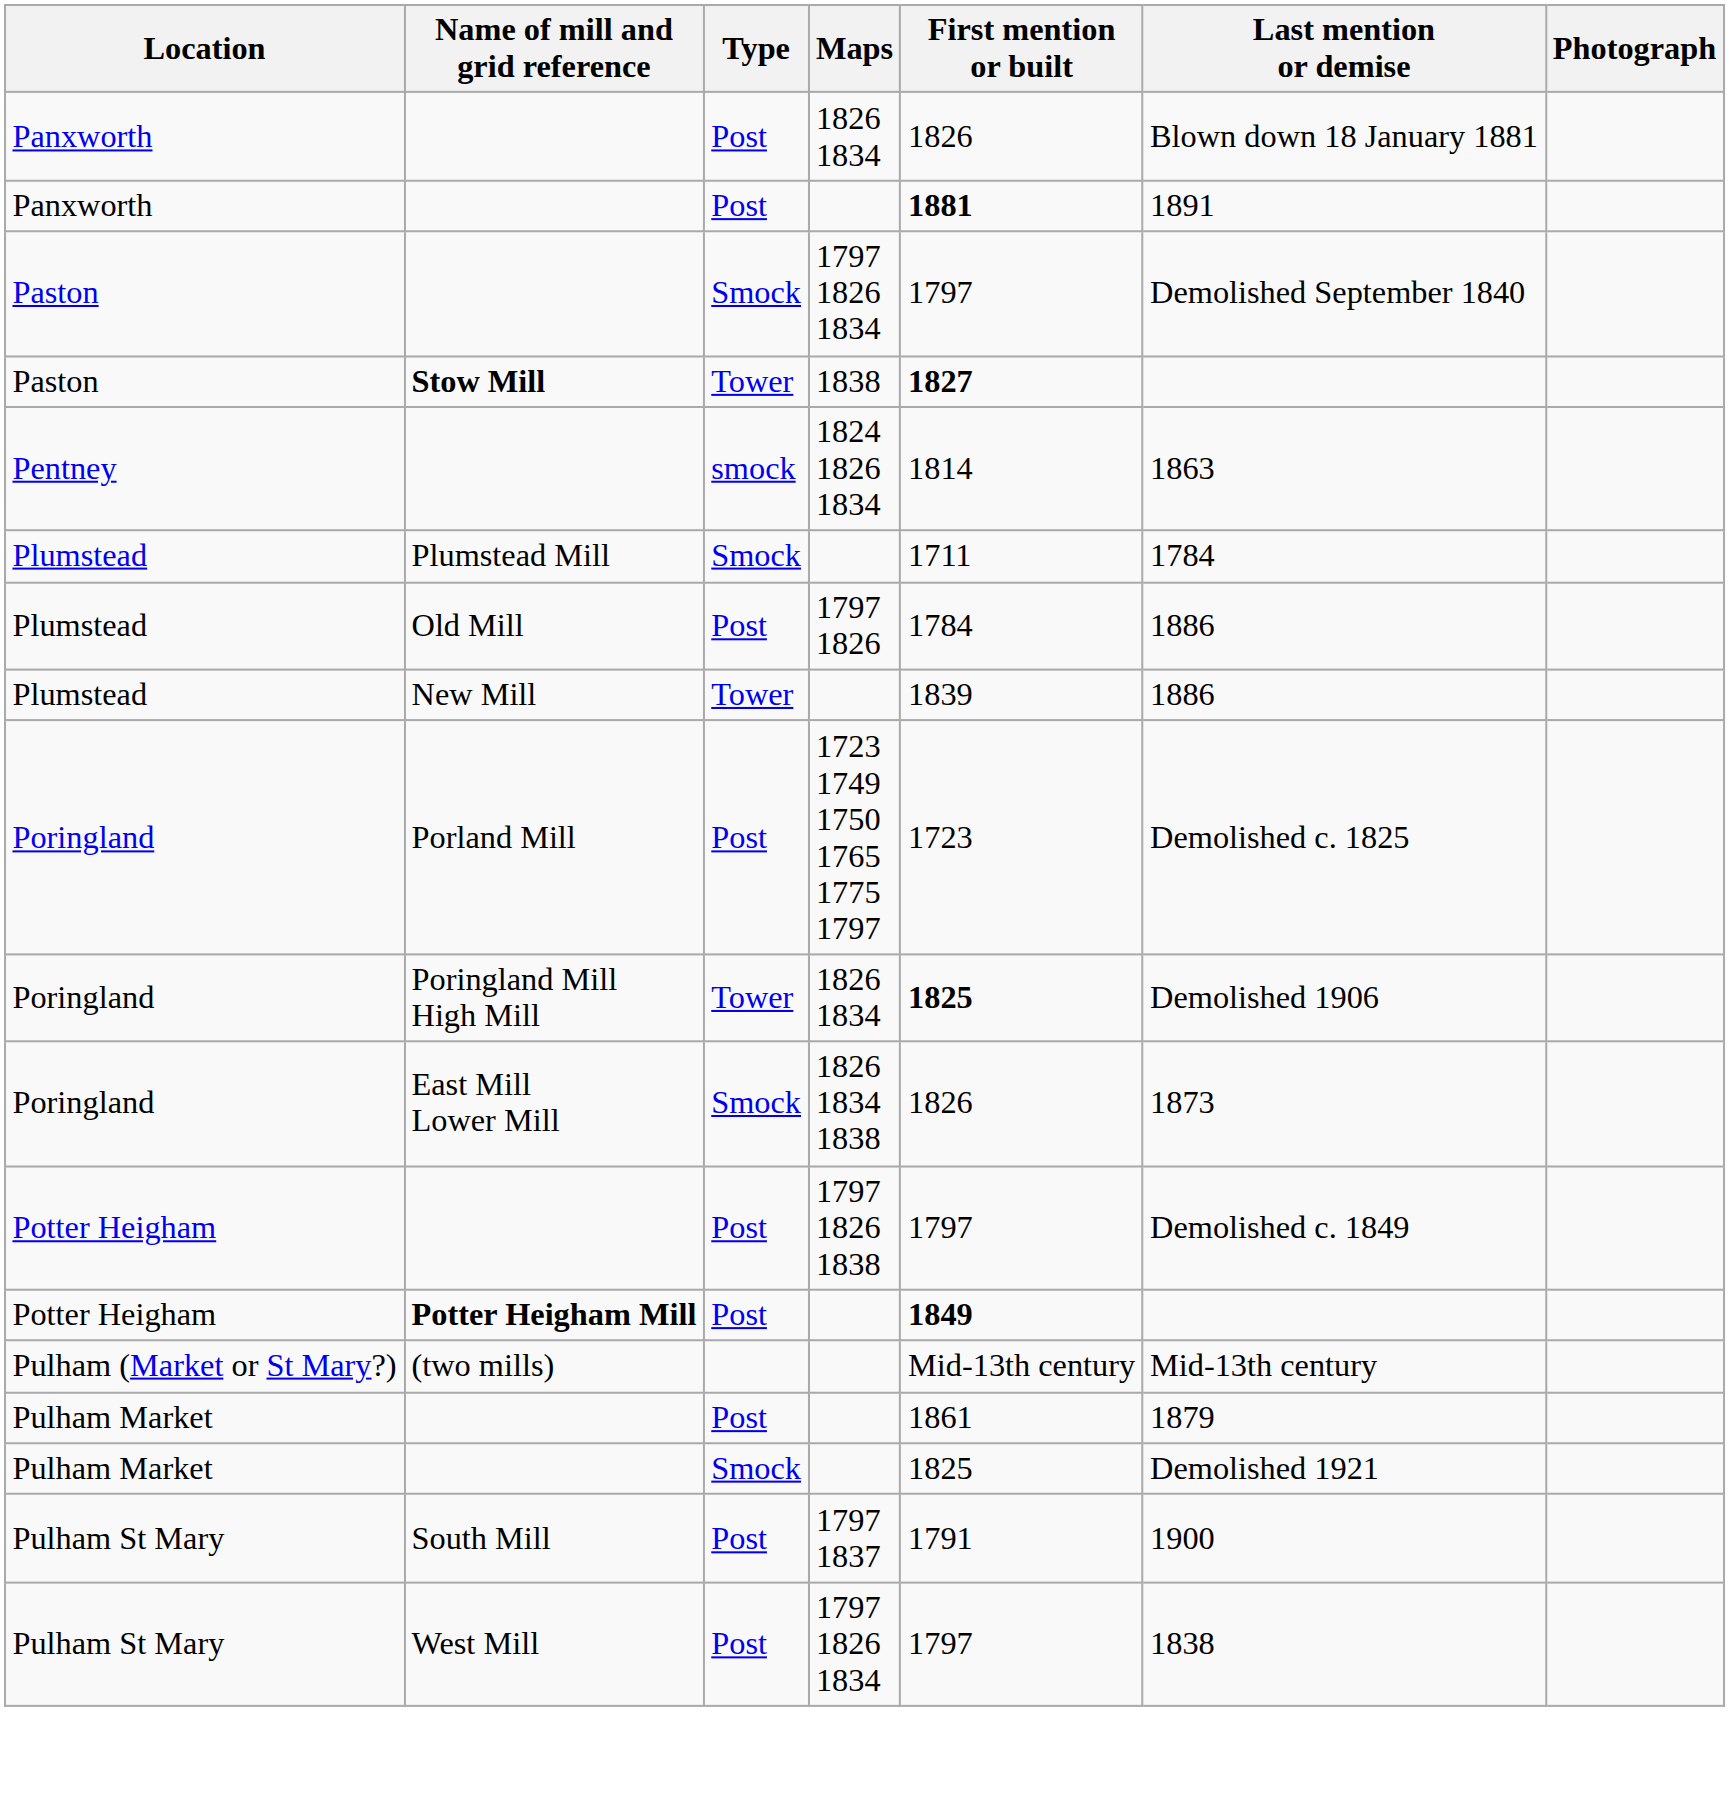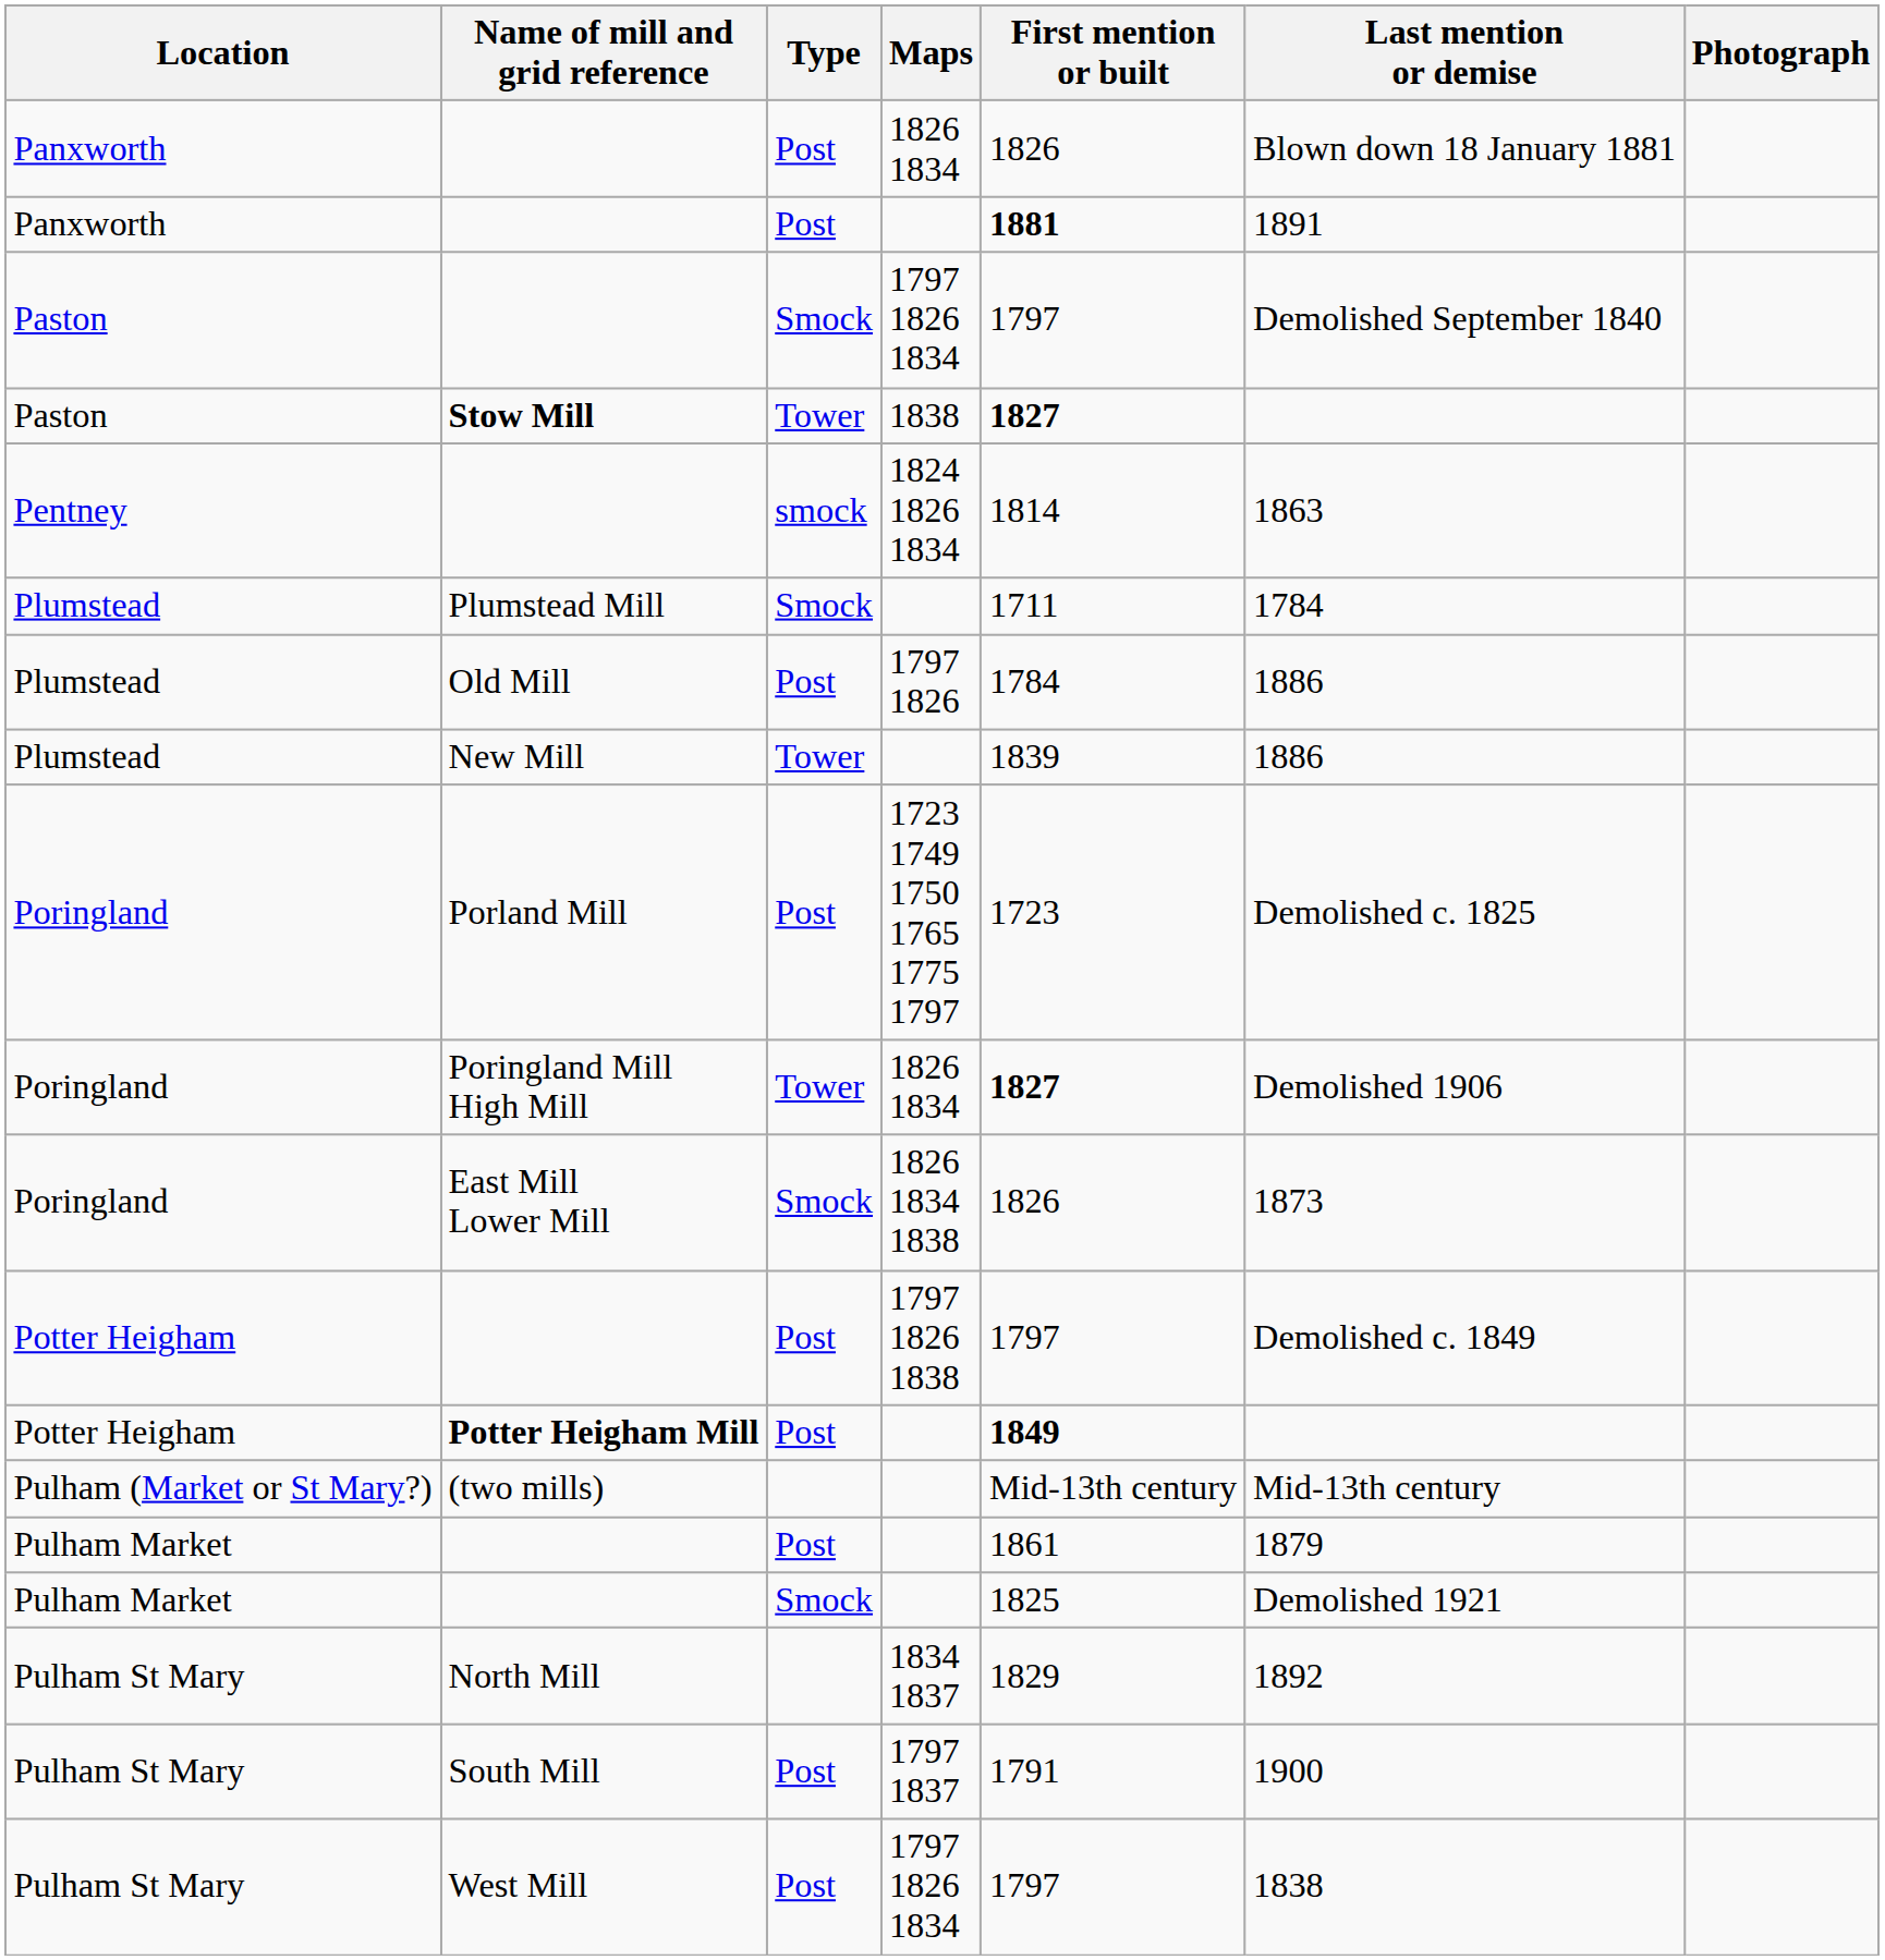Poringland Mill High Mill | First mention or built: 1825 -> 1827
+ row: Pulham St Mary | North Mill | 1834 1837 | 1829 | 1892
